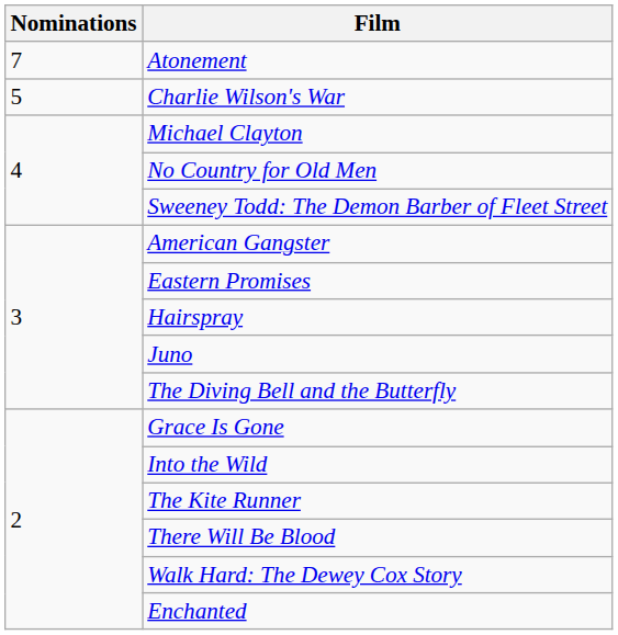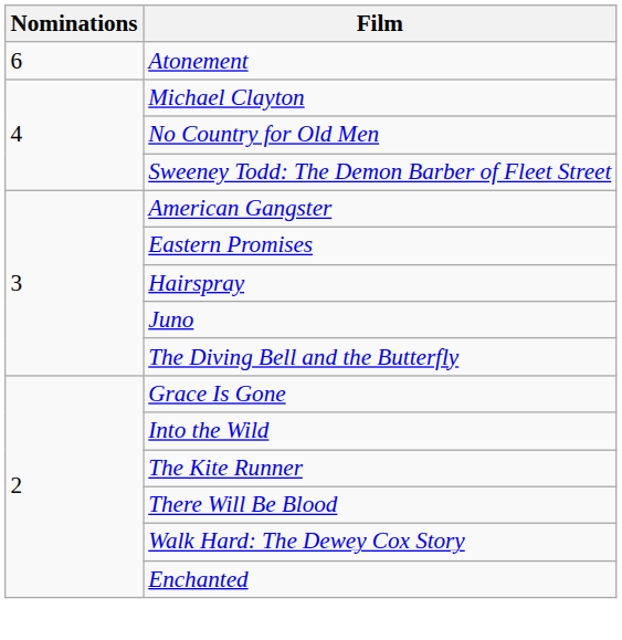Atonement | Nominations: 7 -> 6
- row: 5 | Charlie Wilson's War
